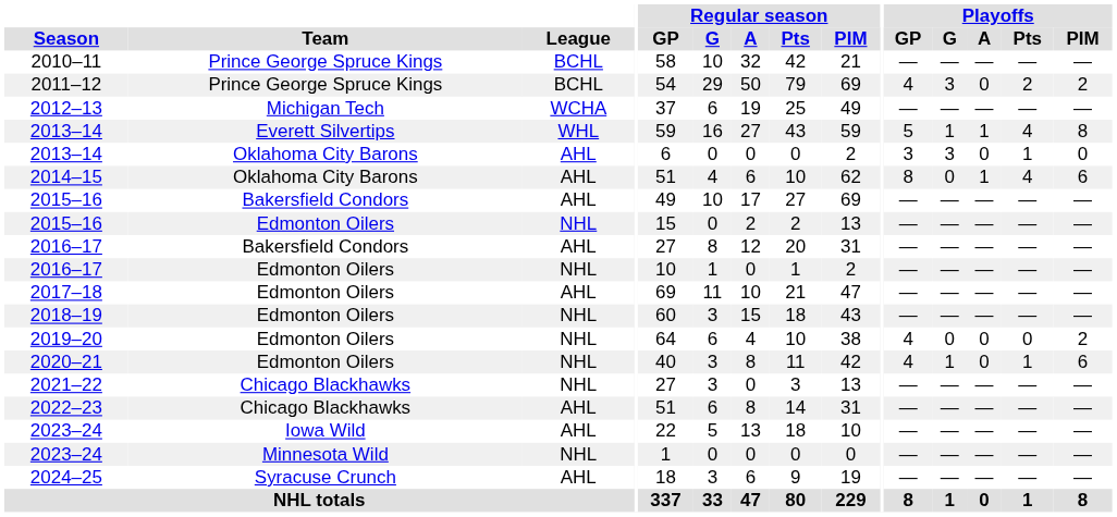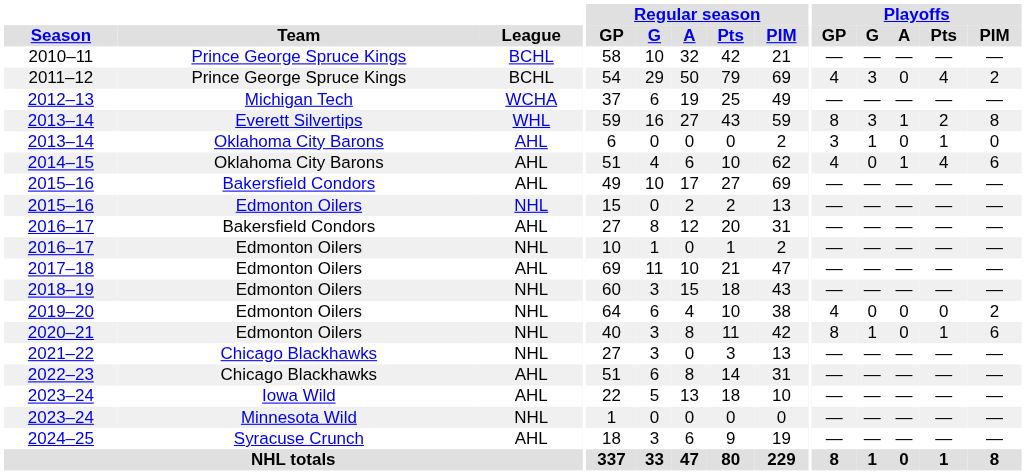2011–12 | Playoffs / Pts: 2 -> 4
2013–14 / Everett Silvertips | Playoffs / GP: 5 -> 8
2013–14 / Everett Silvertips | Playoffs / G: 1 -> 3
2013–14 / Everett Silvertips | Playoffs / Pts: 4 -> 2
2013–14 / Oklahoma City Barons | Playoffs / G: 3 -> 1
2014–15 | Playoffs / GP: 8 -> 4
2020–21 | Playoffs / GP: 4 -> 8
